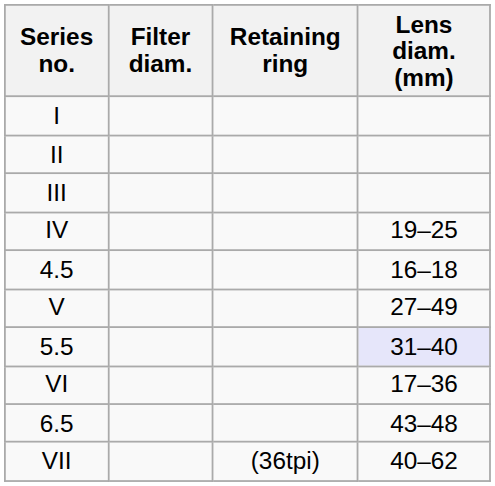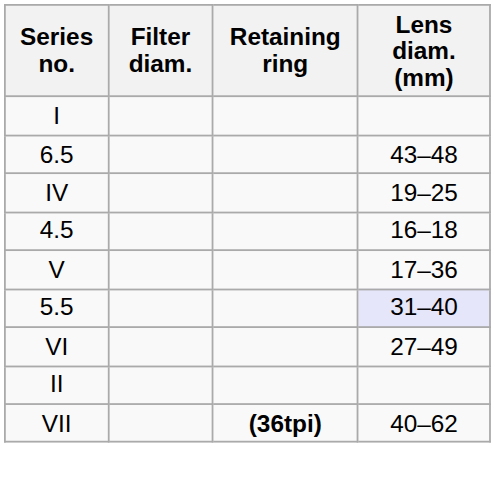rows swapped: II <-> 6.5
- row: III
V | Lens diam. (mm): 27–49 -> 17–36
VI | Lens diam. (mm): 17–36 -> 27–49
VII | Retaining ring: normal -> bold
